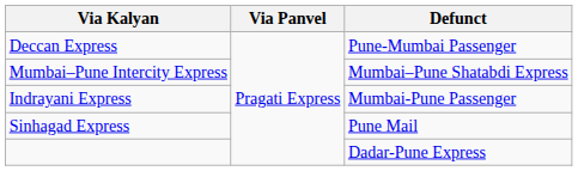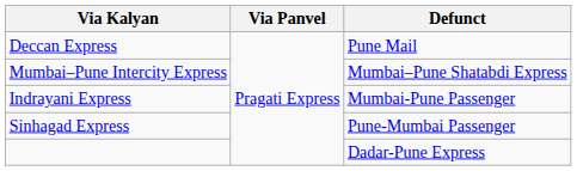Deccan Express | Defunct: Pune-Mumbai Passenger -> Pune Mail
Sinhagad Express | Defunct: Pune Mail -> Pune-Mumbai Passenger
